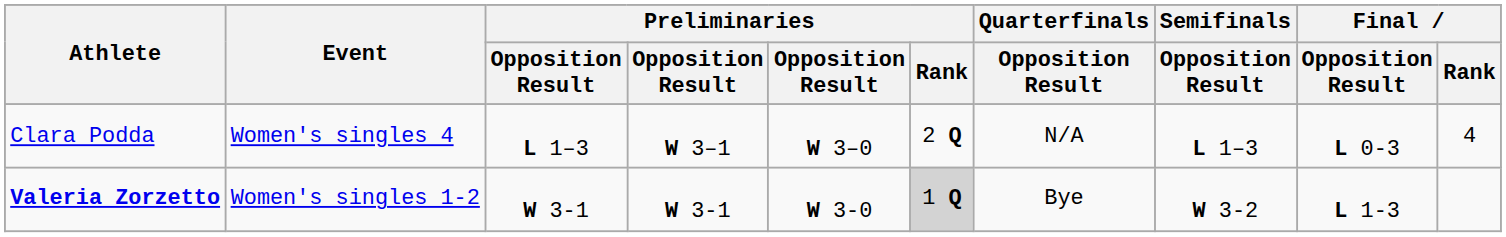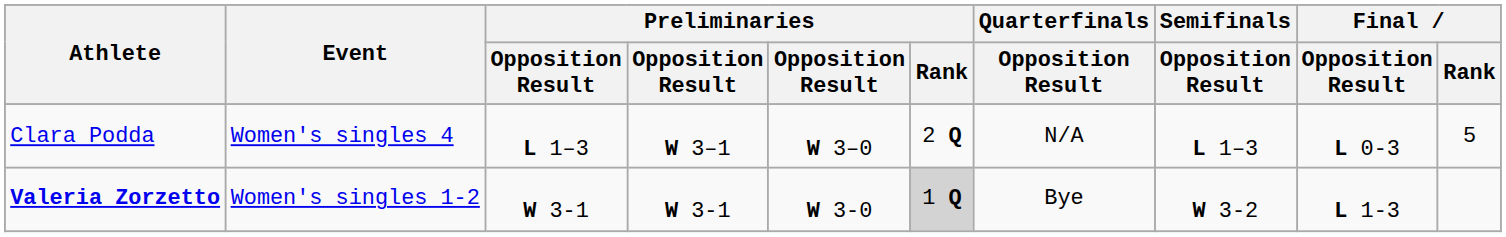Clara Podda | Final / Rank: 4 -> 5
